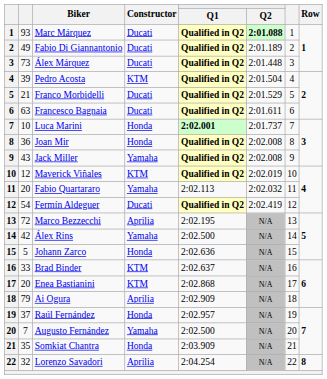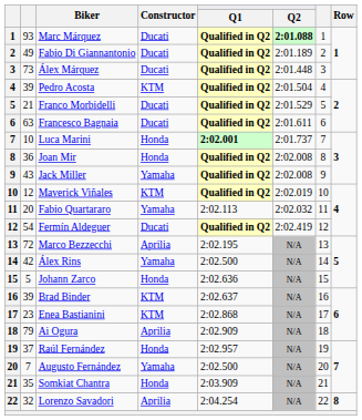Brad Binder | column 2: 33 -> 39
Enea Bastianini | column 2: 20 -> 23
